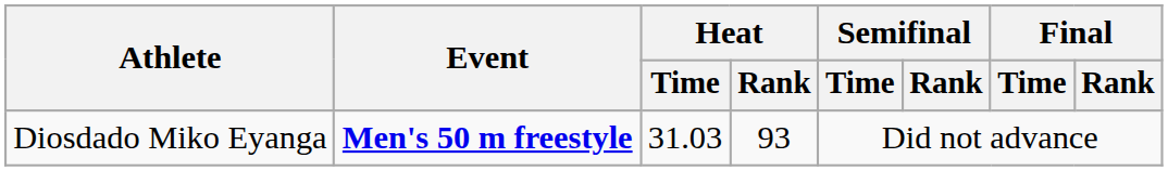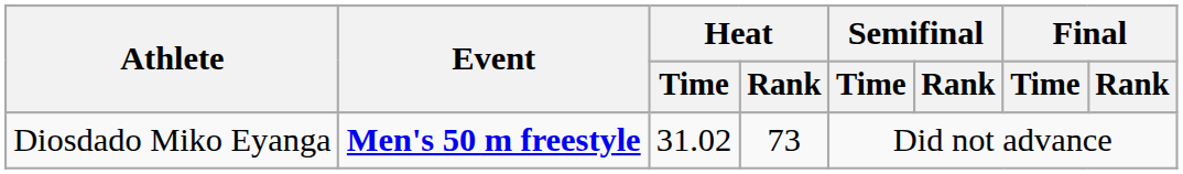Diosdado Miko Eyanga | Heat / Time: 31.03 -> 31.02
Diosdado Miko Eyanga | Heat / Rank: 93 -> 73
